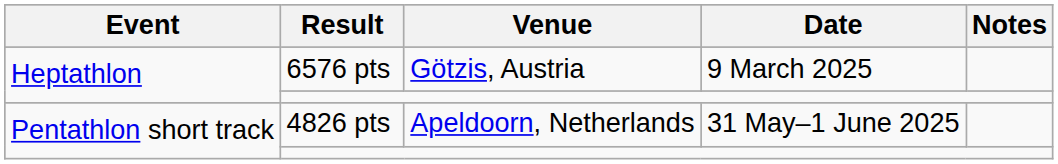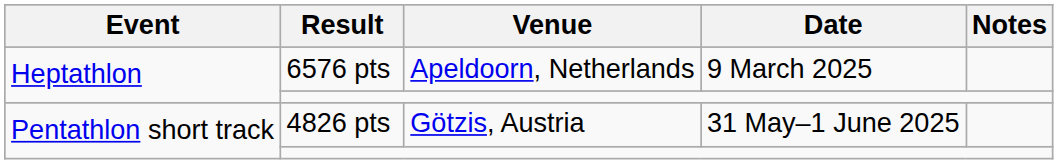6576 pts | Venue: Götzis, Austria -> Apeldoorn, Netherlands
4826 pts | Venue: Apeldoorn, Netherlands -> Götzis, Austria
